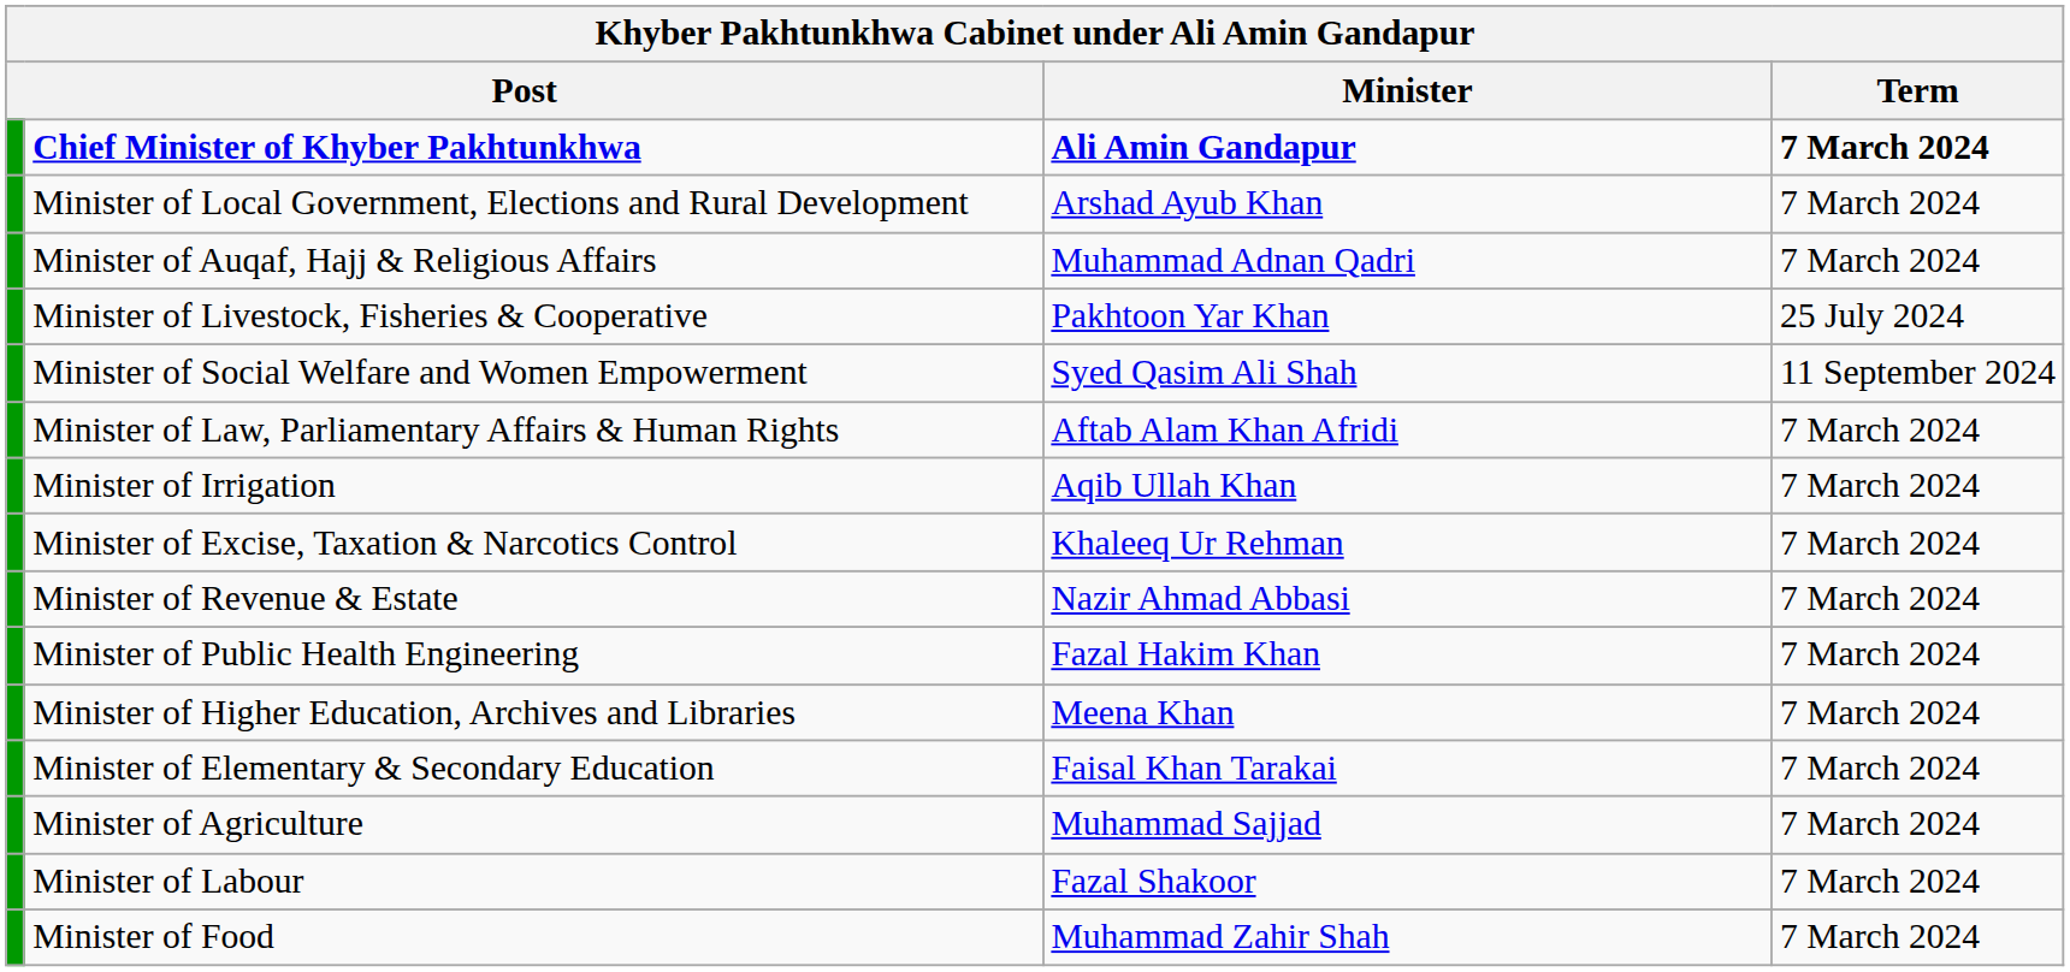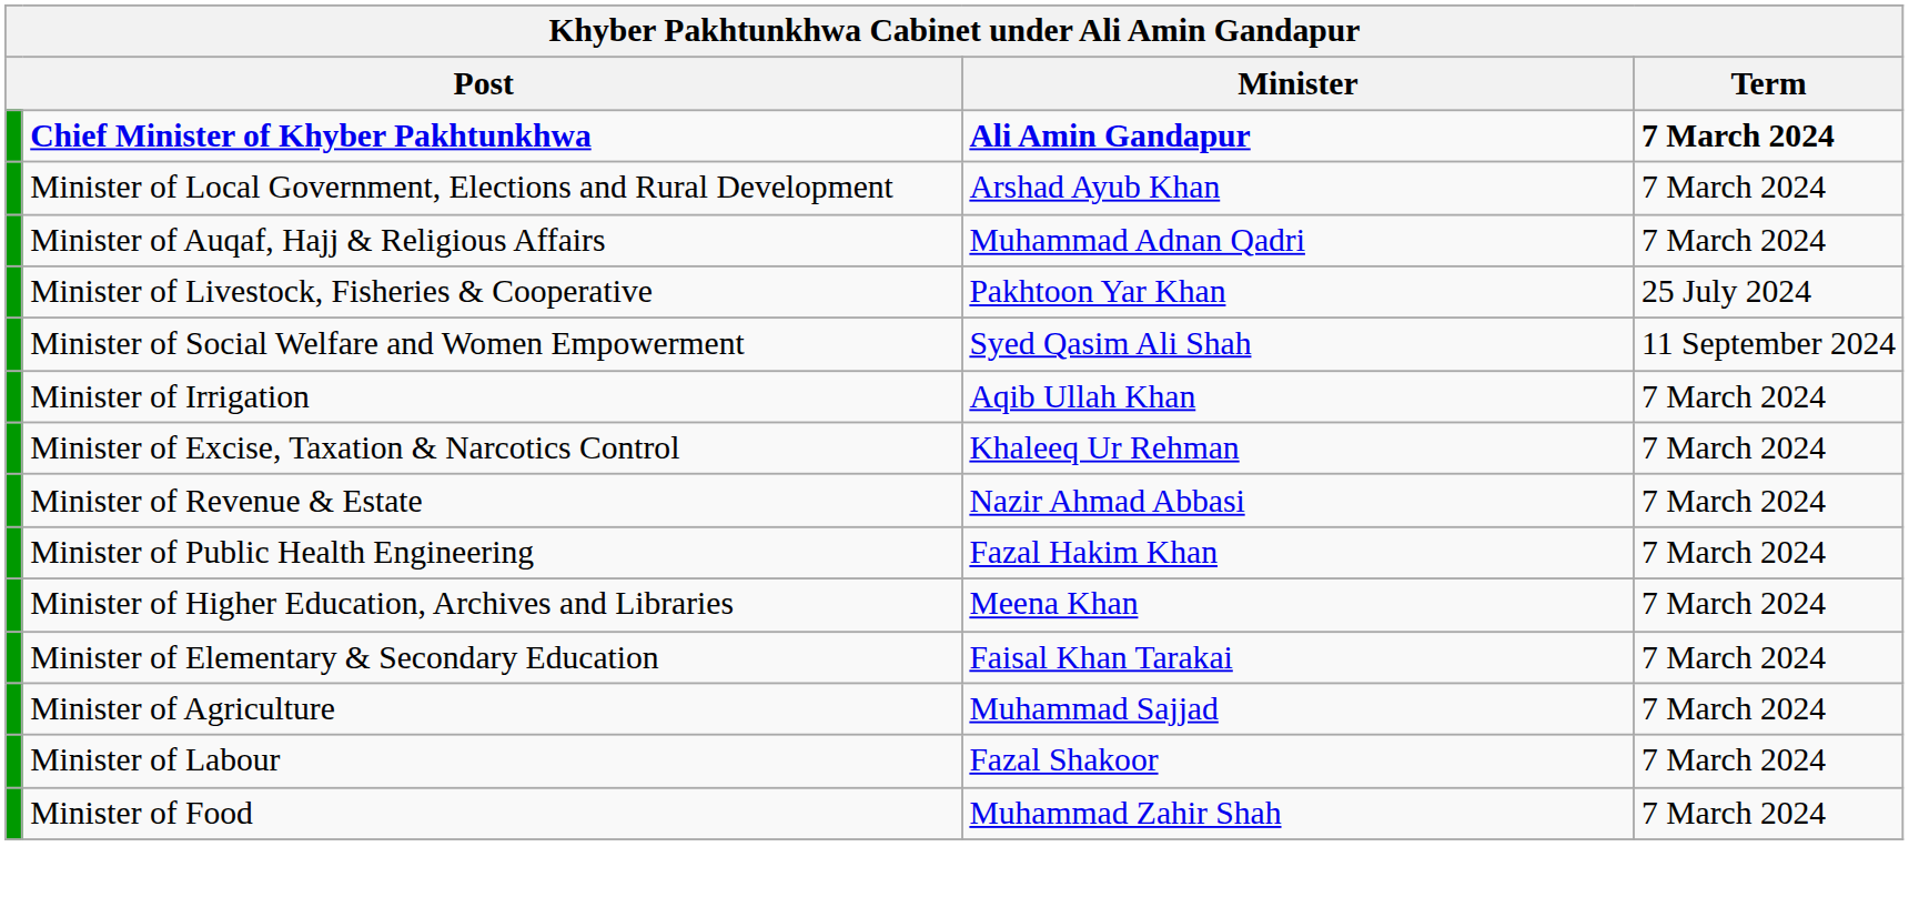- row: Minister of Law, Parliamentary Affairs & Human Rights | Aftab Alam Khan Afridi | 7 March 2024
